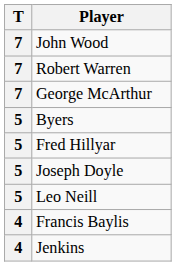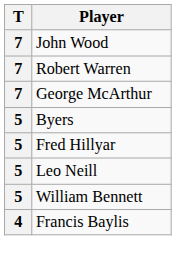- row: 5 | Joseph Doyle
+ row: 5 | William Bennett
- row: 4 | Jenkins
